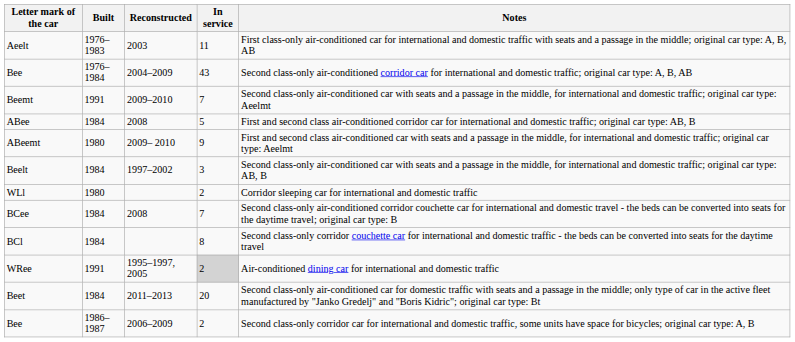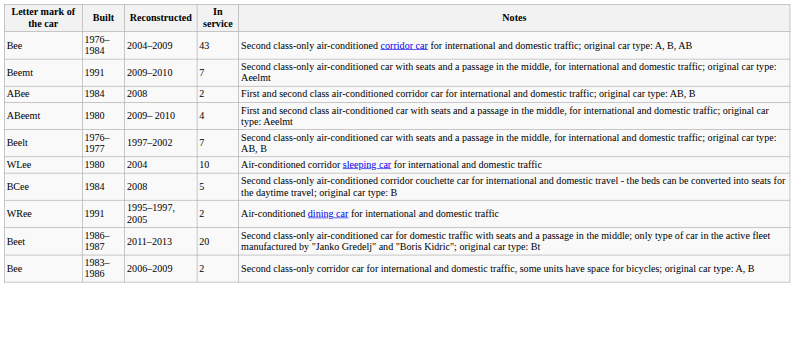- row: Aeelt | 1976–1983 | 2003 | 11 | First class-only air-conditioned car for international and domestic traffic with seats and a passage in the middle; original car type: A, B, AB
ABee | In service: 5 -> 2
ABeemt | In service: 9 -> 4
Beelt | Built: 1984 -> 1976–1977
Beelt | In service: 3 -> 7
+ row: WLee | 1980 | 2004 | 10 | Air-conditioned corridor sleeping car for international and domestic traffic
- row: WLl | 1980 | 2 | Corridor sleeping car for international and domestic traffic
BCee | In service: 7 -> 5
- row: BCl | 1984 | 8 | Second class-only corridor couchette car for international and domestic traffic - the beds can be converted into seats for the daytime travel
WRee | In service: lightgrey background -> no background
Beet | Built: 1984 -> 1986–1987
Bee / 2006–2009 | Built: 1986–1987 -> 1983–1986
